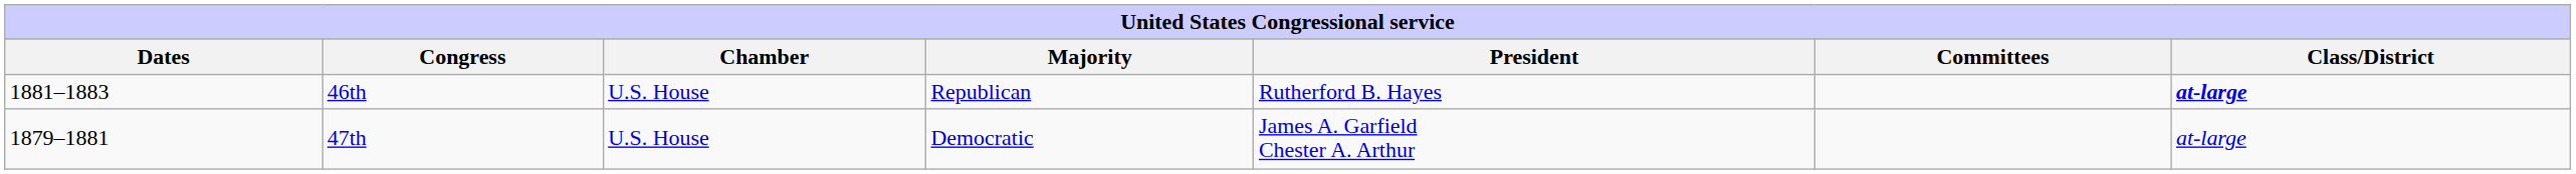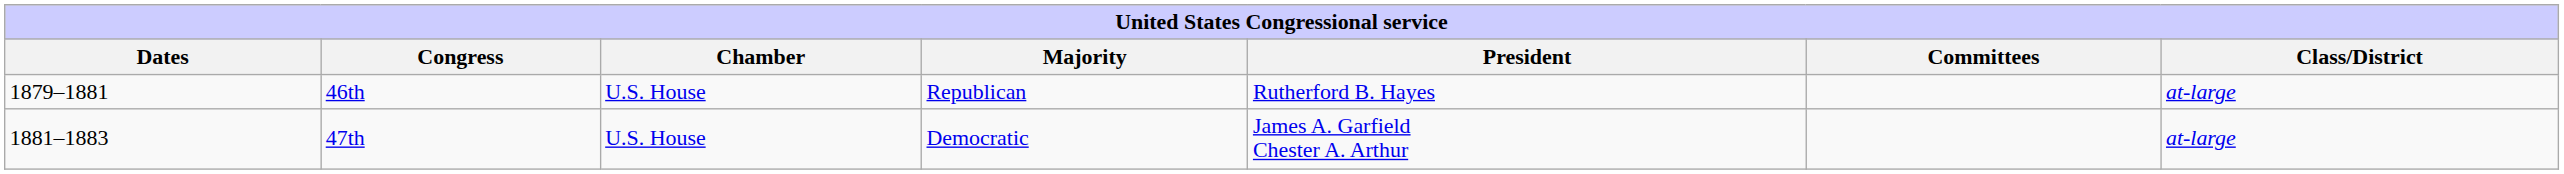46th | Dates: 1881–1883 -> 1879–1881
46th | Class/District: bold -> normal
47th | Dates: 1879–1881 -> 1881–1883
